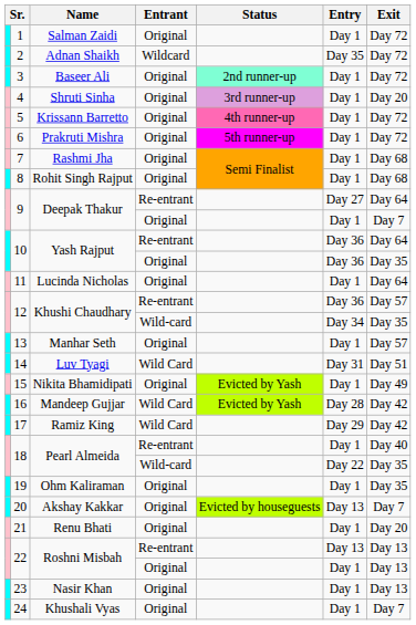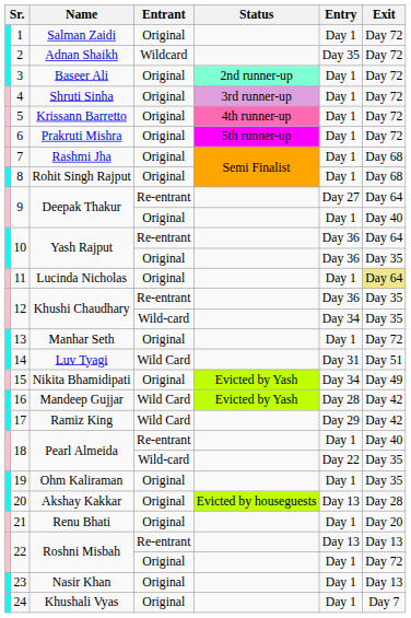4 | Exit: Day 20 -> Day 72
9 / Original | Exit: Day 7 -> Day 40
11 | Exit: no background -> khaki background
12 / Re-entrant | Exit: Day 57 -> Day 35
13 | Exit: Day 57 -> Day 72
15 | Entry: Day 1 -> Day 34
20 | Exit: Day 7 -> Day 28
22 / Original | Exit: Day 13 -> Day 72
